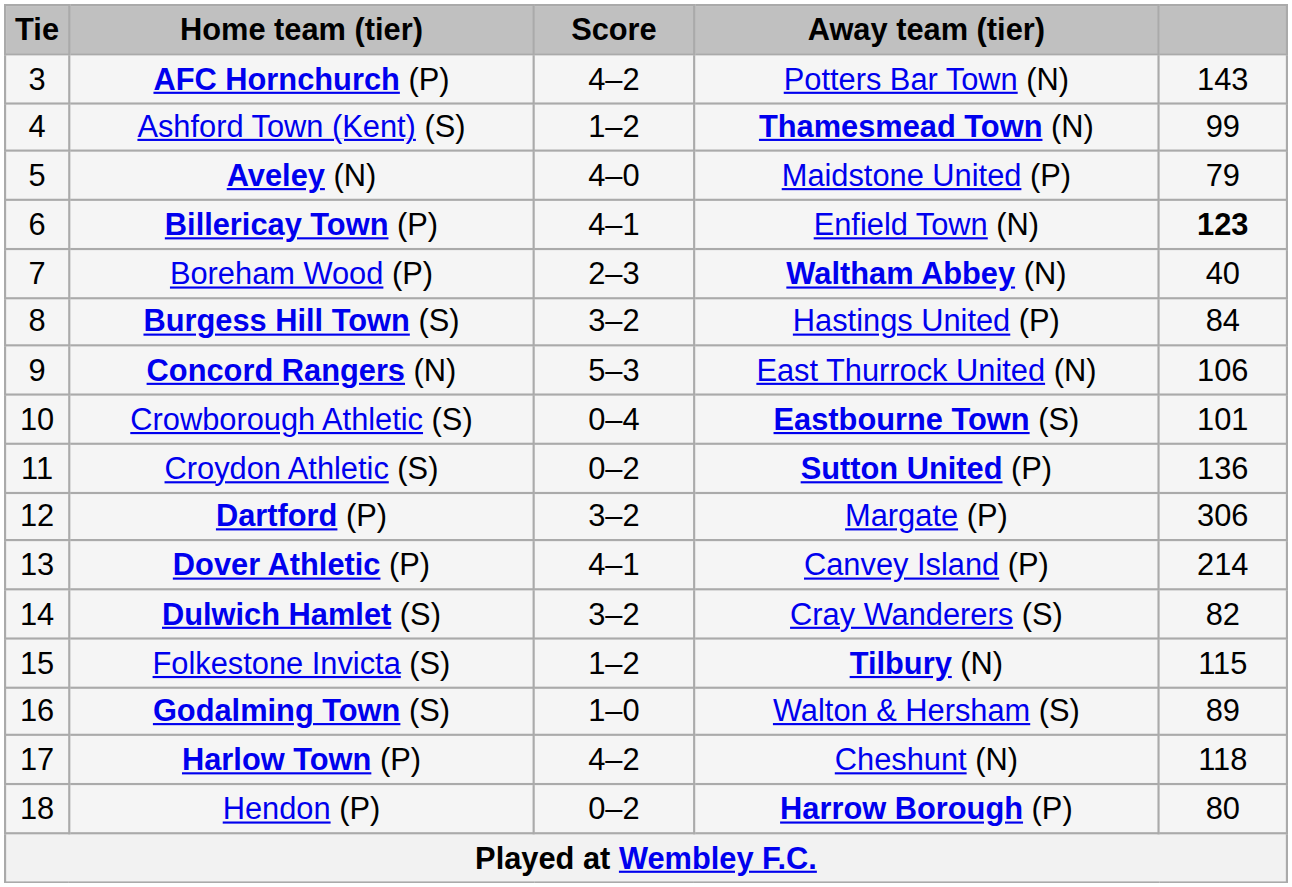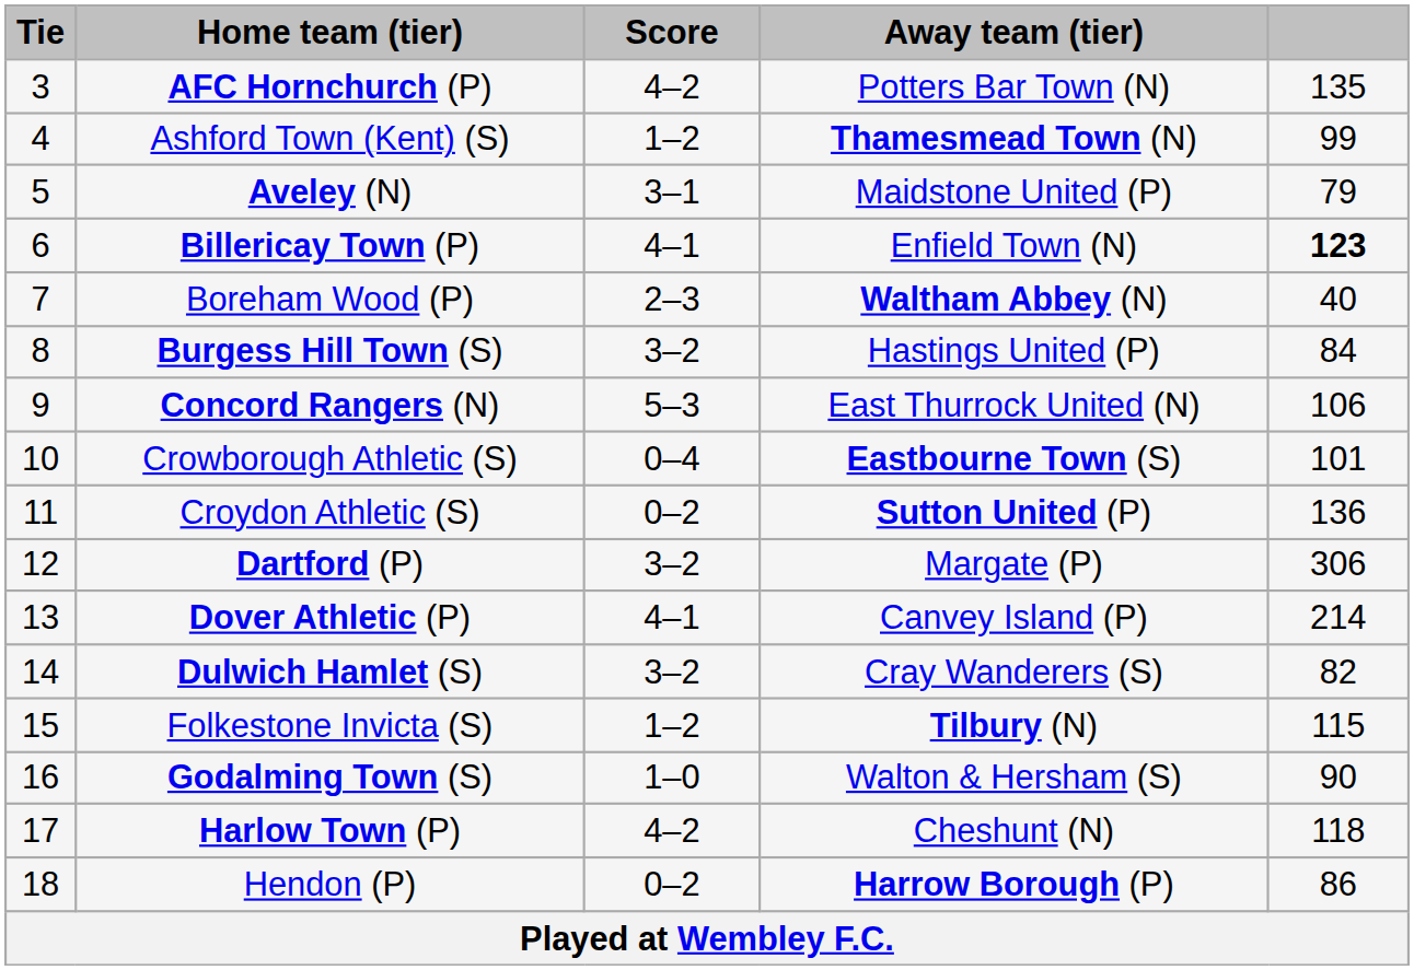AFC Hornchurch (P) | column 5: 143 -> 135
Aveley (N) | Score: 4–0 -> 3–1
Godalming Town (S) | column 5: 89 -> 90
Hendon (P) | column 5: 80 -> 86
